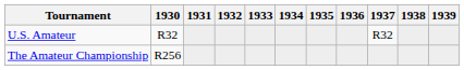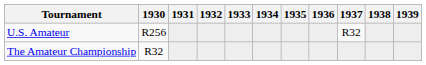U.S. Amateur | 1930: R32 -> R256
The Amateur Championship | 1930: R256 -> R32
